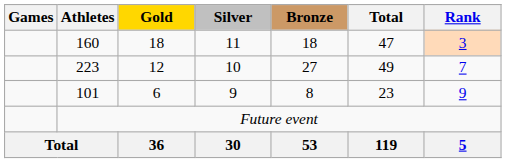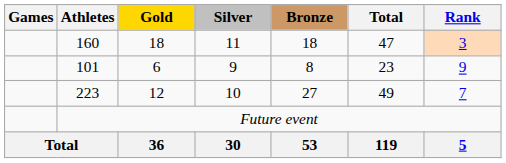rows swapped: 101 <-> 223
